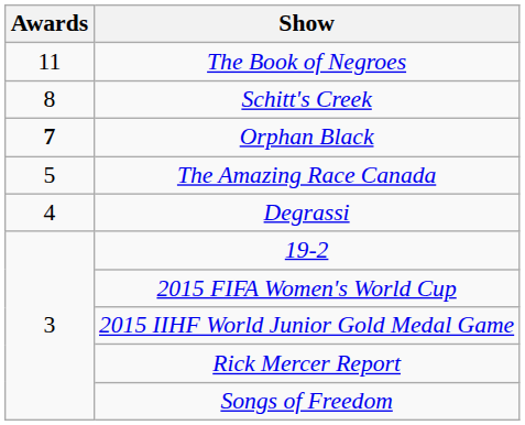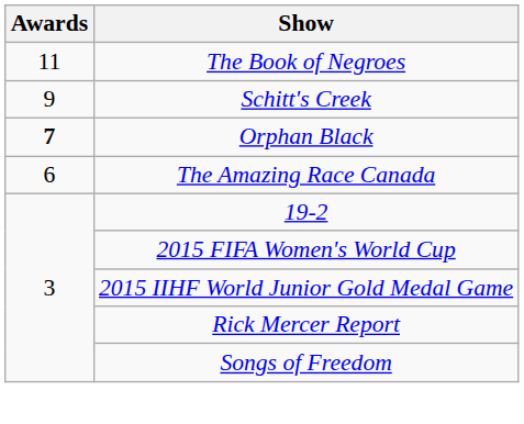Schitt's Creek | Awards: 8 -> 9
The Amazing Race Canada | Awards: 5 -> 6
- row: 4 | Degrassi
